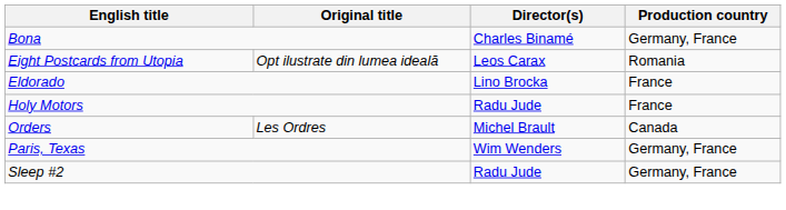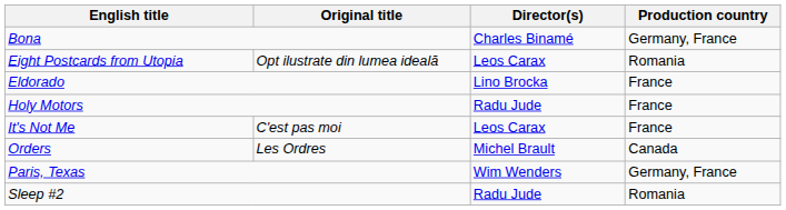+ row: It's Not Me | C'est pas moi | Leos Carax | France
Sleep #2 | Production country: Germany, France -> Romania
